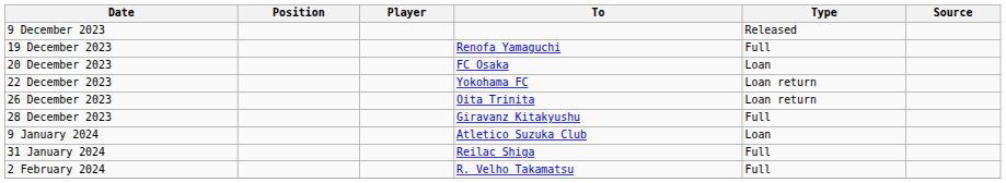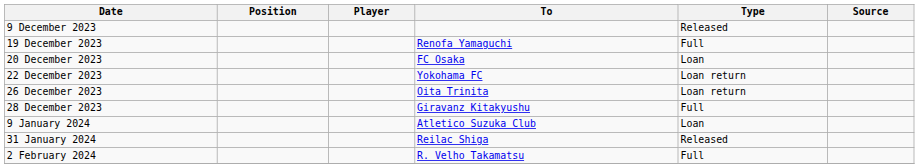31 January 2024 | Type: Full -> Released
